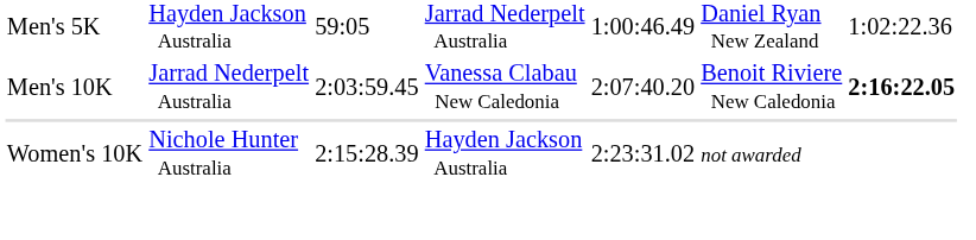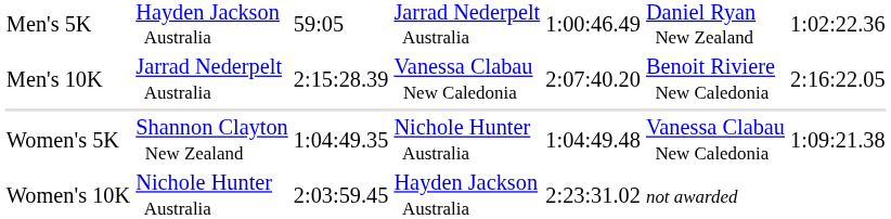Men's 10K | column 3: 2:03:59.45 -> 2:15:28.39
Men's 10K | column 7: bold -> normal
+ row: Women's 5K | Shannon Clayton New Zealand | 1:04:49.35 | Nichole Hunter Australia | 1:04:49.48 | Vanessa Clabau New Caledonia | 1:09:21.38
Women's 10K | column 3: 2:15:28.39 -> 2:03:59.45
